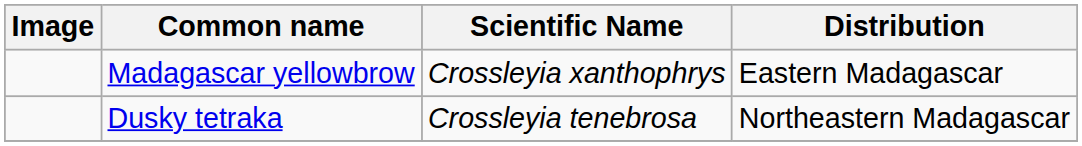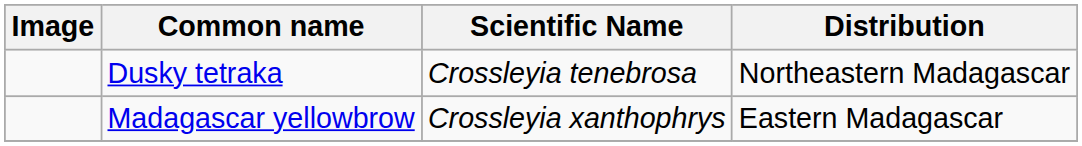rows swapped: Madagascar yellowbrow <-> Dusky tetraka
